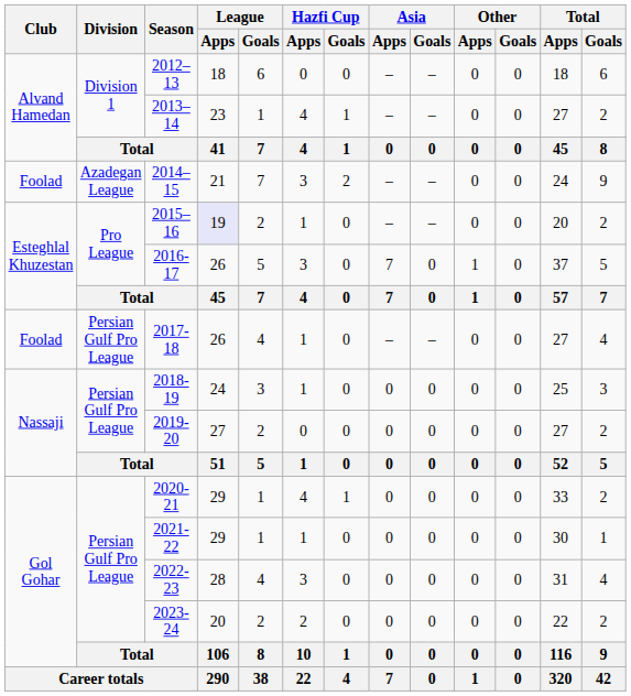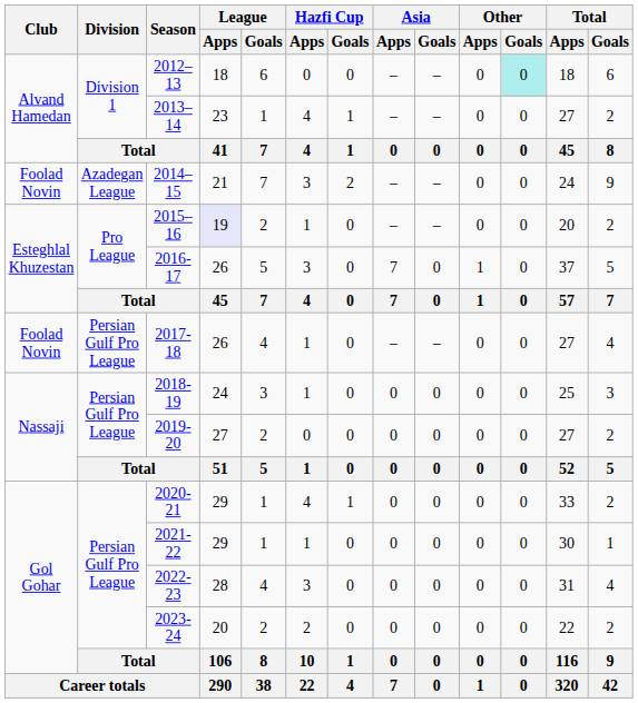2012–13 | Other / Goals: no background -> paleturquoise background
2014–15 | Club: Foolad -> Foolad Novin
2017-18 | Club: Foolad -> Foolad Novin
